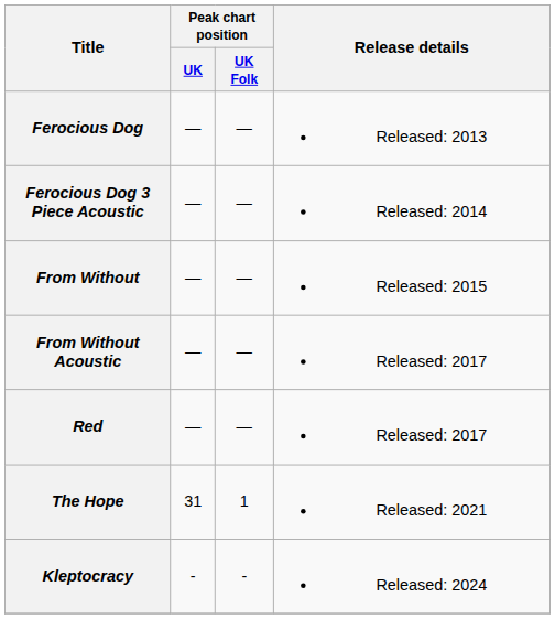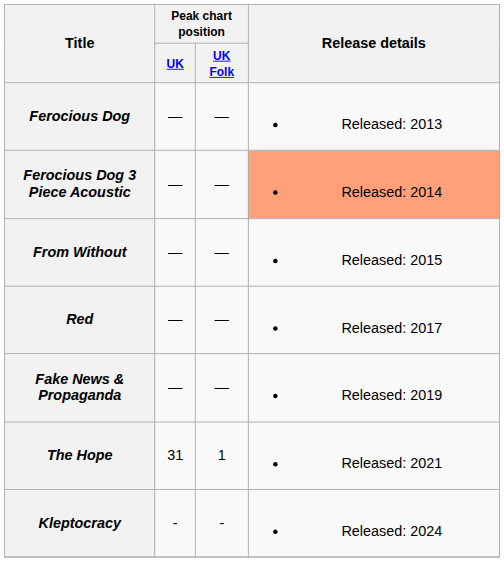Ferocious Dog 3 Piece Acoustic | Release details: no background -> lightsalmon background
- row: From Without Acoustic | — | — | Released: 2017
+ row: Fake News & Propaganda | — | — | Released: 2019
